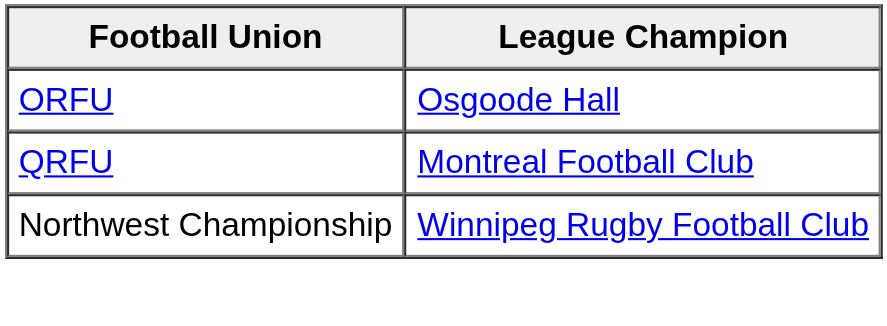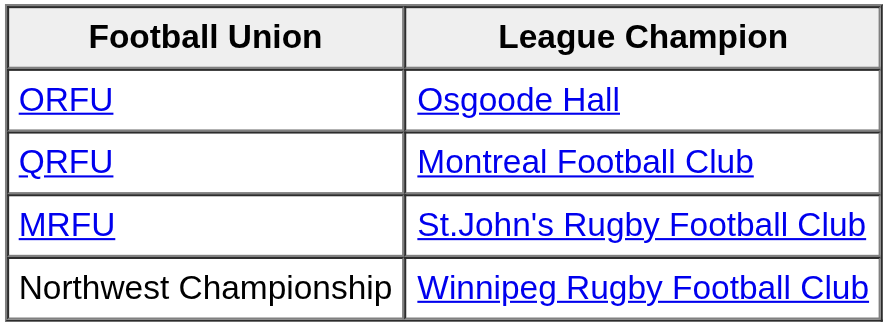+ row: MRFU | St.John's Rugby Football Club
